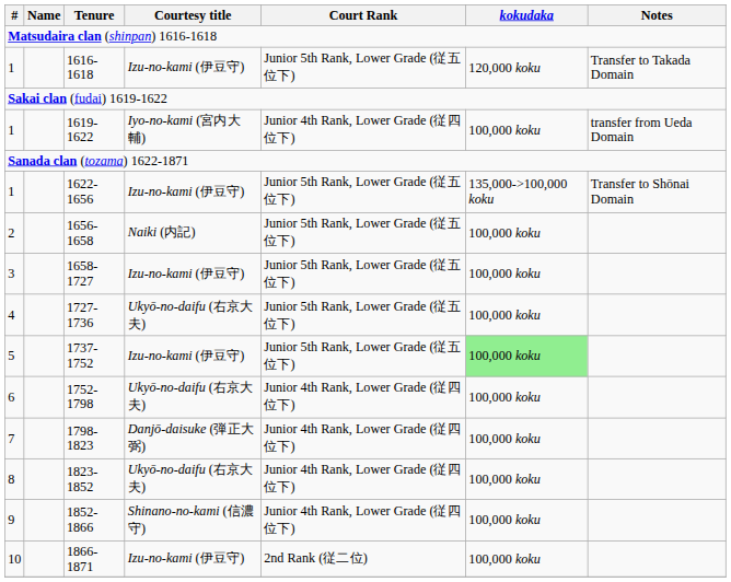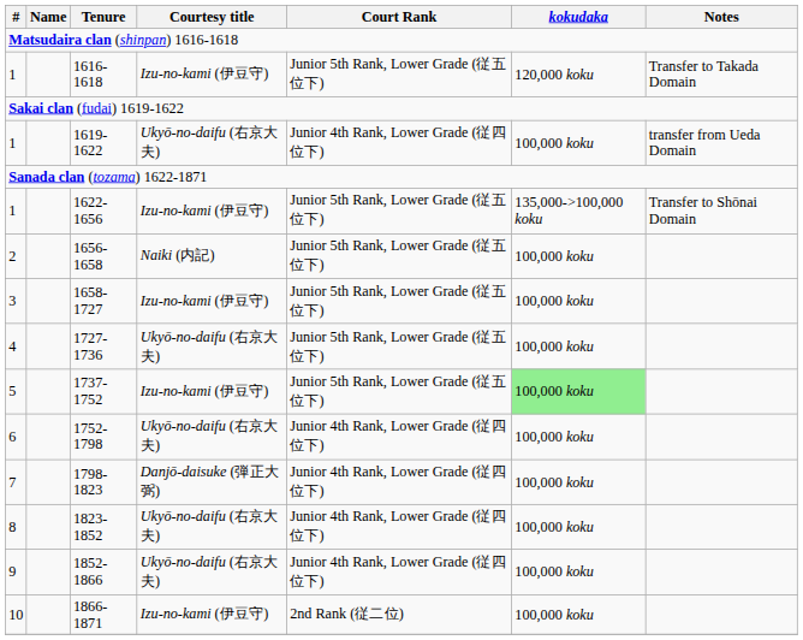1619-1622 | Courtesy title: Iyo-no-kami (宮内大輔) -> Ukyō-no-daifu (右京大夫)
1852-1866 | Courtesy title: Shinano-no-kami (信濃守) -> Ukyō-no-daifu (右京大夫)
